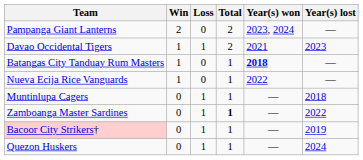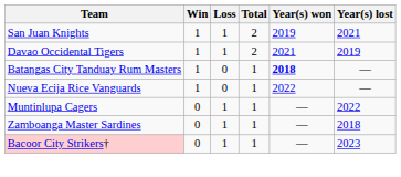- row: Pampanga Giant Lanterns | 2 | 0 | 2 | 2023, 2024 | —
+ row: San Juan Knights | 1 | 1 | 2 | 2019 | 2021
Davao Occidental Tigers | Year(s) lost: 2023 -> 2019
Muntinlupa Cagers | Year(s) lost: 2018 -> 2022
Zamboanga Master Sardines | Total: bold -> normal
Zamboanga Master Sardines | Year(s) lost: 2022 -> 2018
Bacoor City Strikers† | Year(s) lost: 2019 -> 2023
- row: Quezon Huskers | 0 | 1 | 1 | — | 2024
